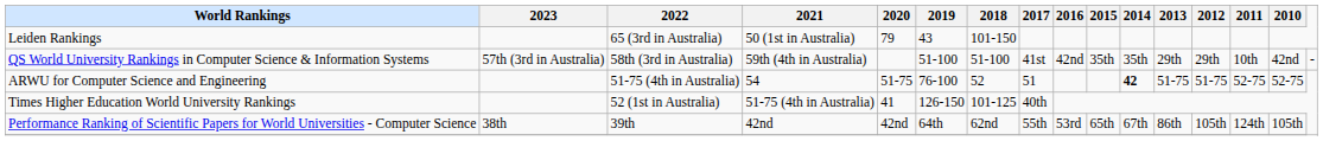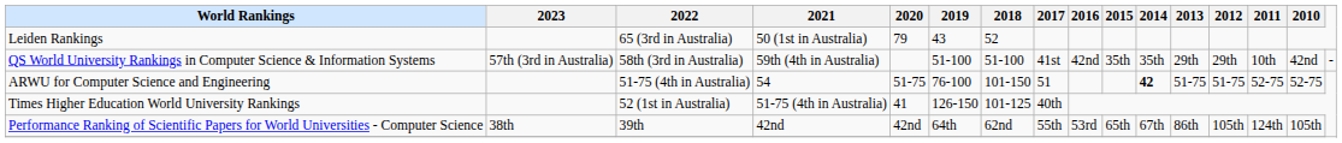Leiden Rankings | 2018: 101-150 -> 52
ARWU for Computer Science and Engineering | 2018: 52 -> 101-150
